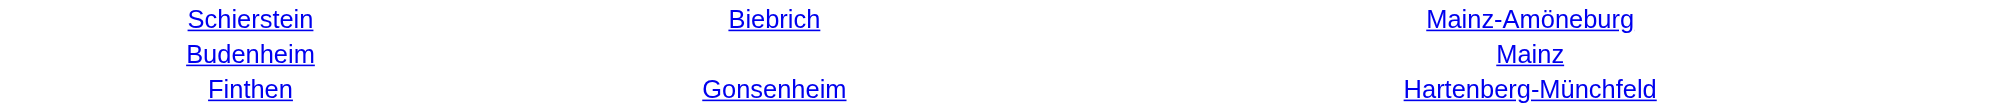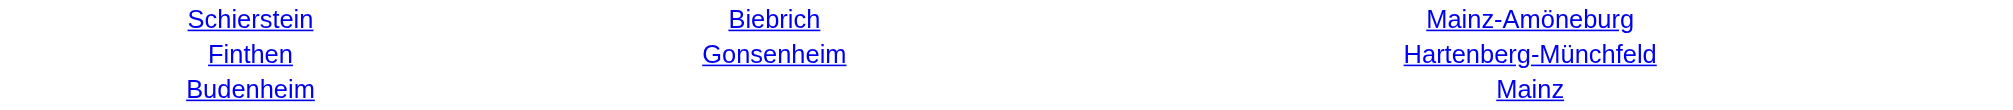rows swapped: Budenheim <-> Finthen
